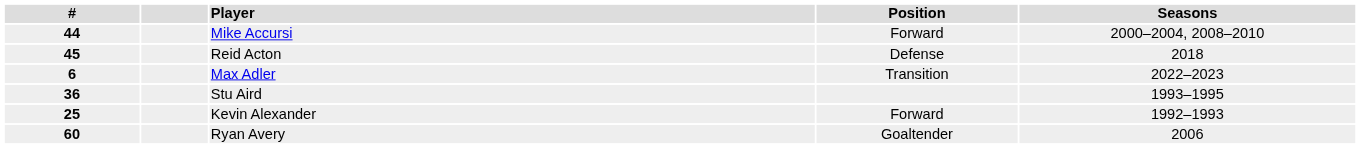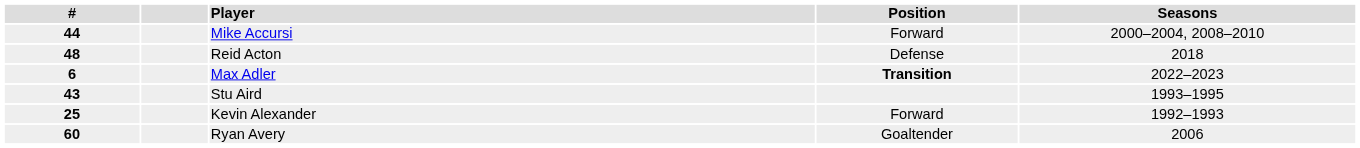Reid Acton | #: 45 -> 48
Max Adler | Position: normal -> bold
Stu Aird | #: 36 -> 43
